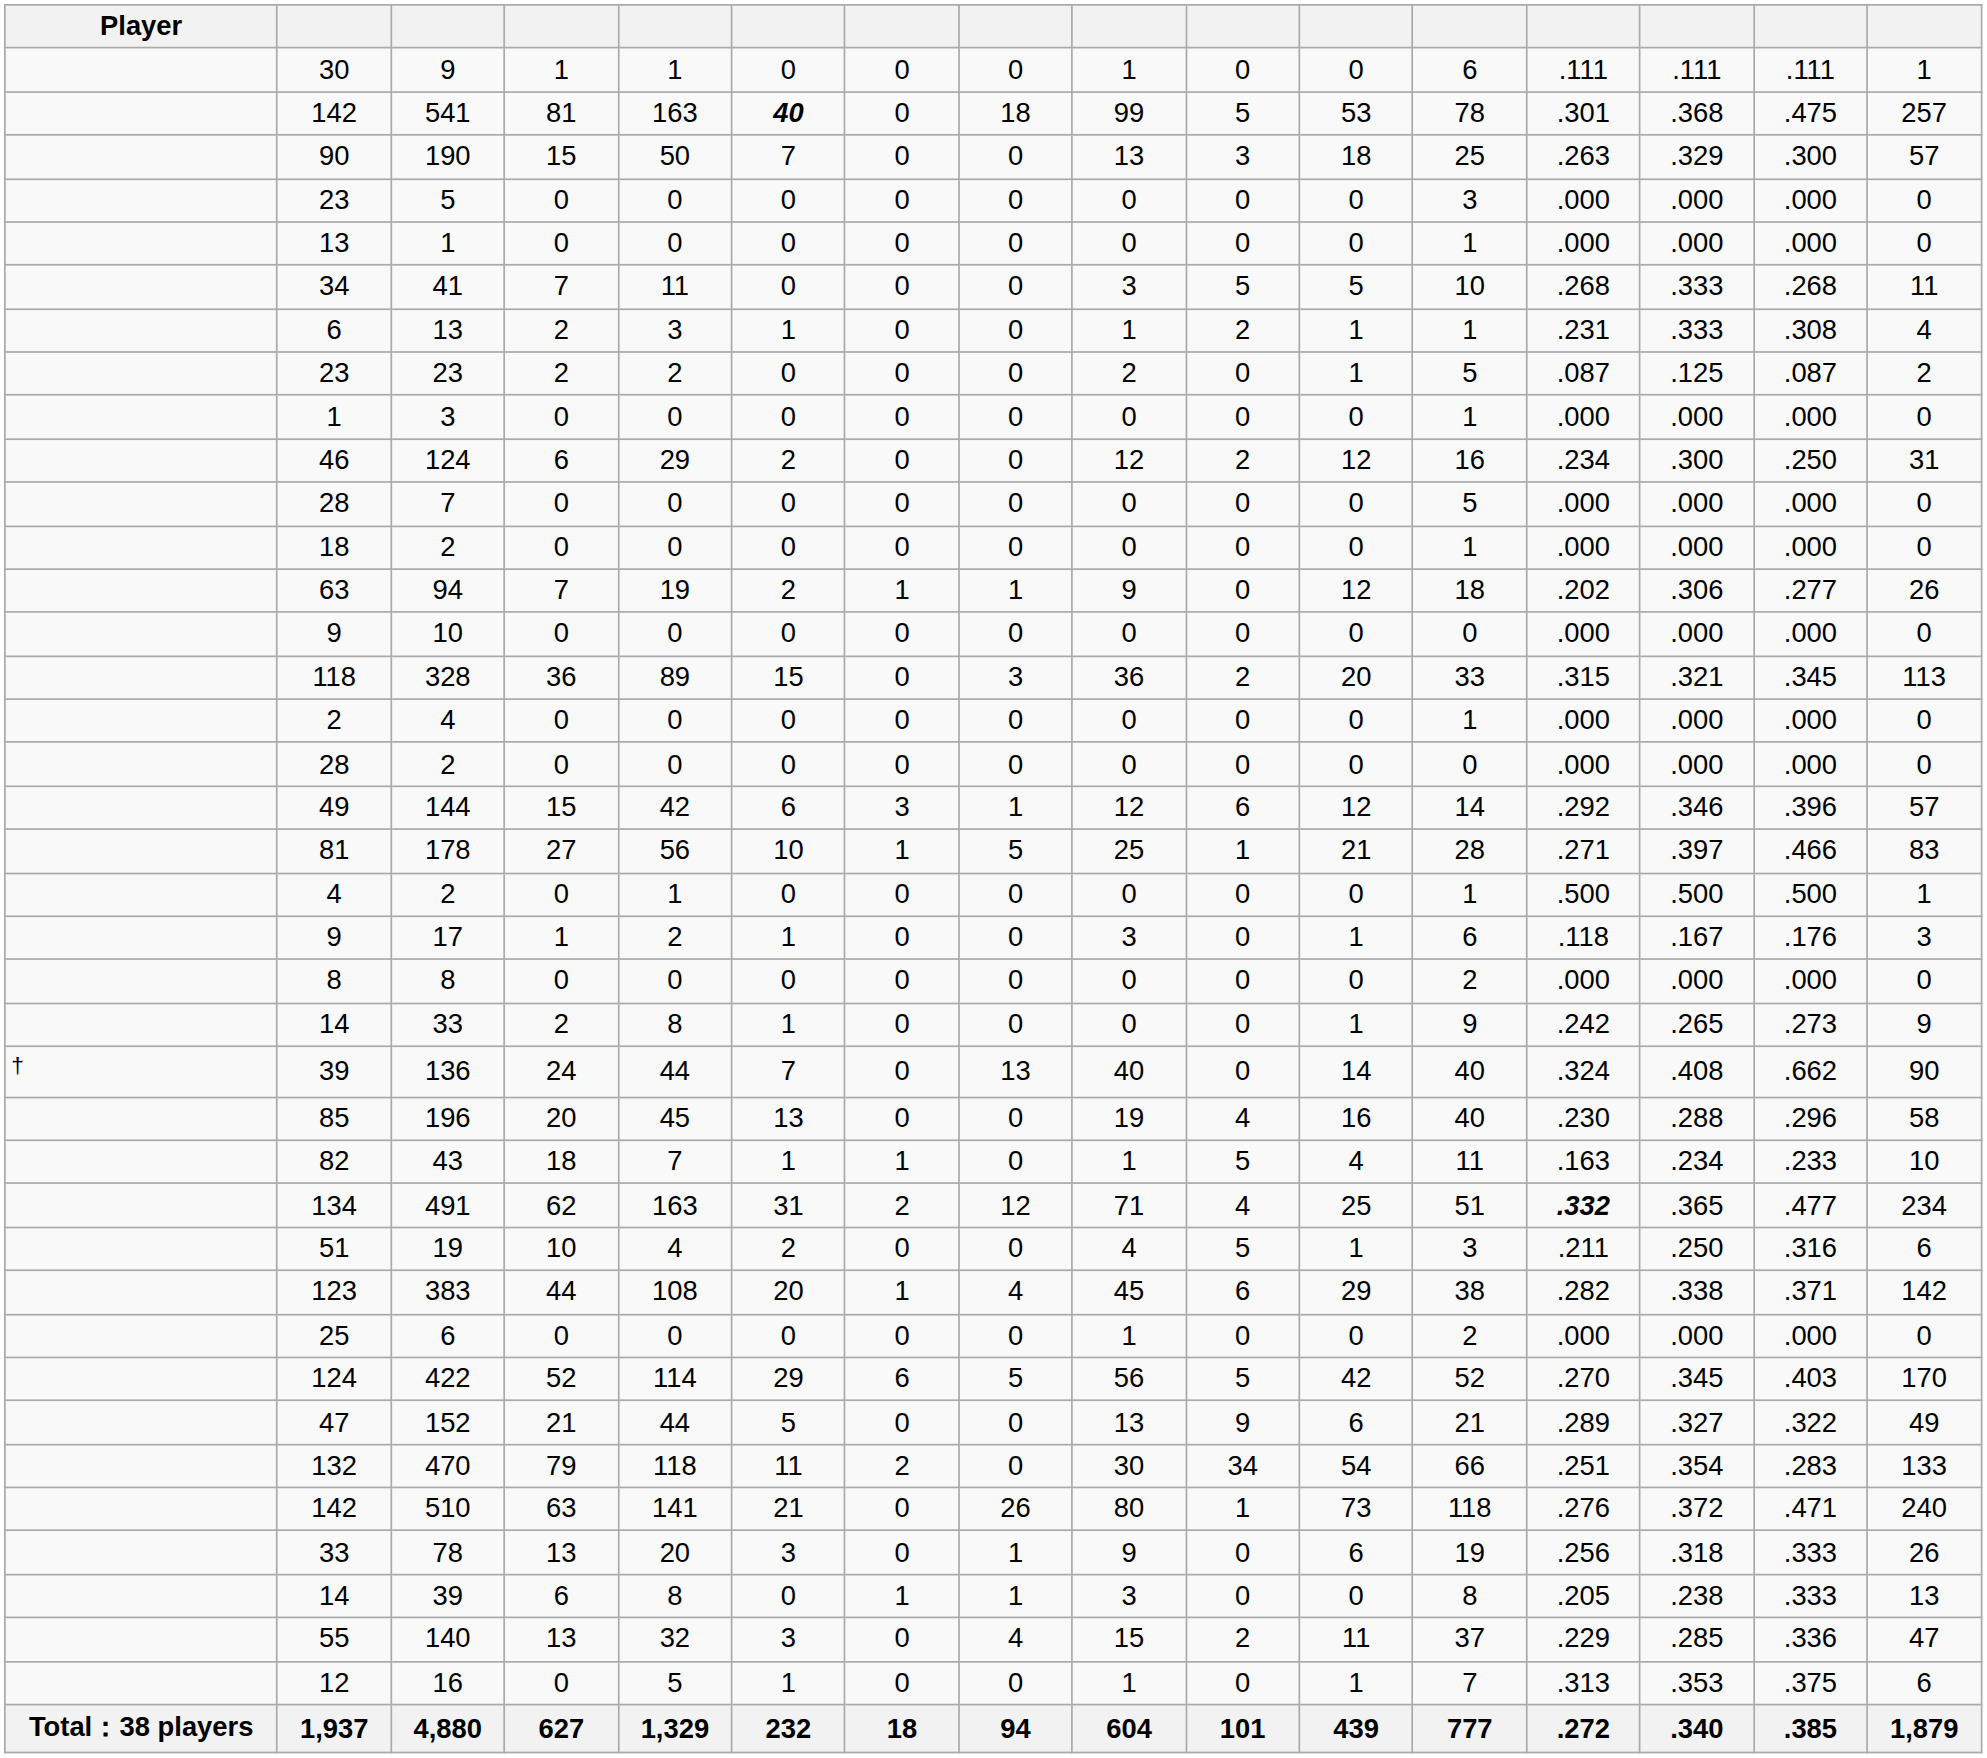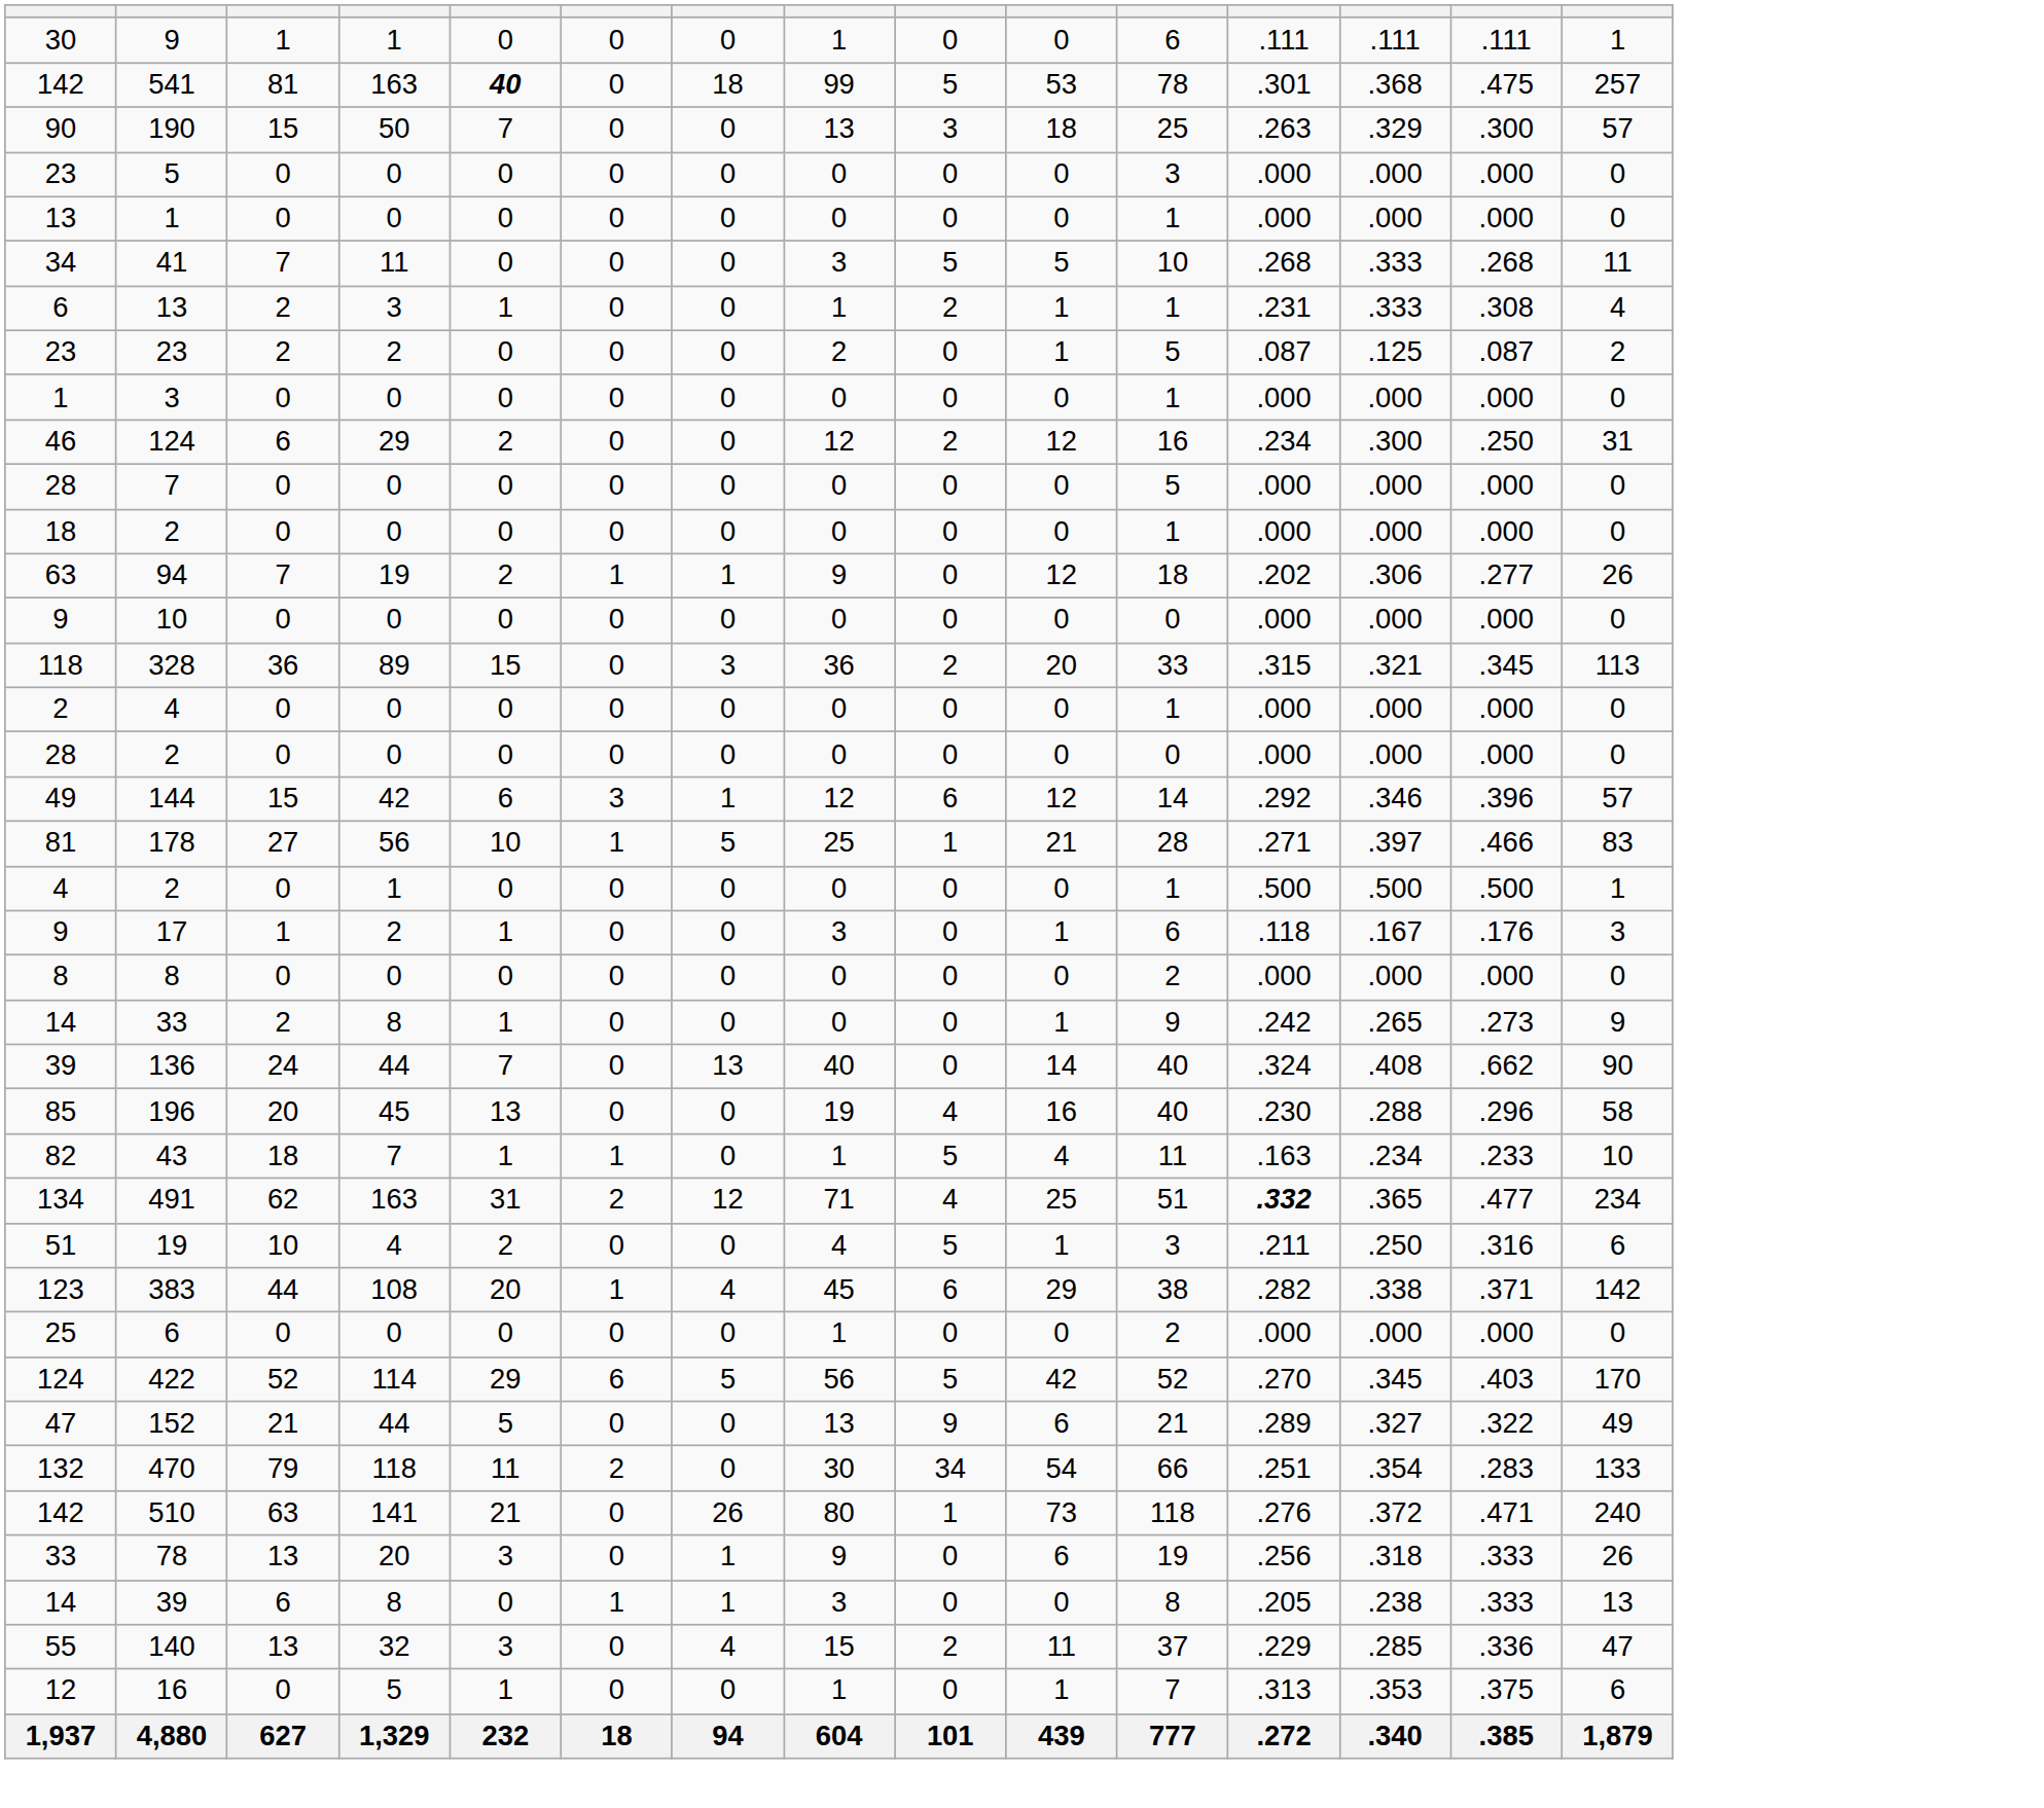- column: Player | † | Total：38 players
